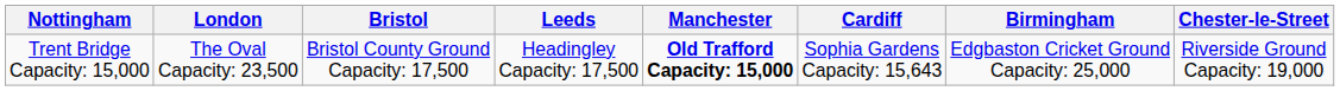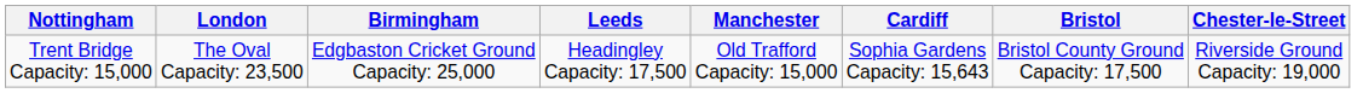columns swapped: Birmingham <-> Bristol
Trent Bridge Capacity: 15,000 | Manchester: bold -> normal
